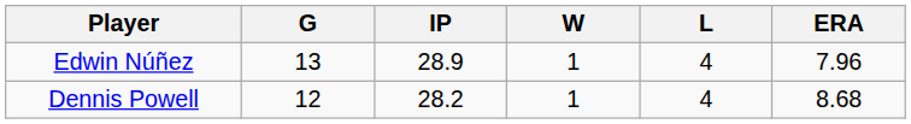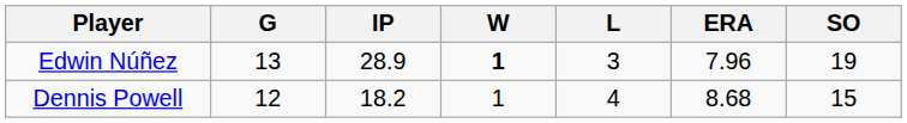+ column: SO | 19 | 15
Edwin Núñez | W: normal -> bold
Edwin Núñez | L: 4 -> 3
Dennis Powell | IP: 28.2 -> 18.2
